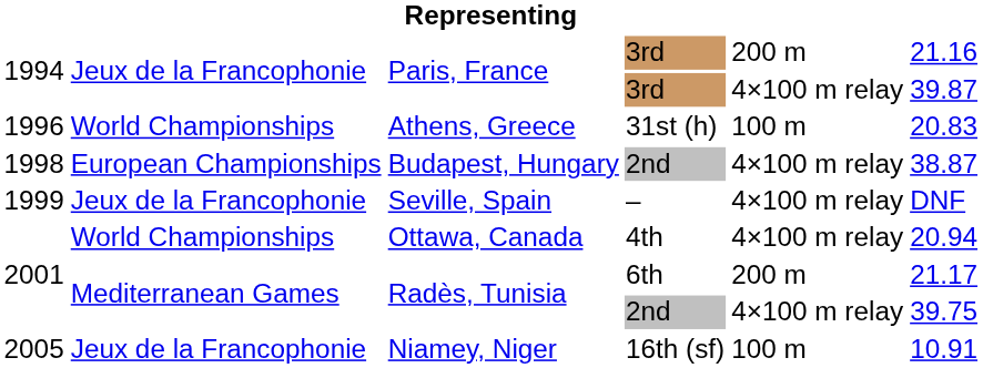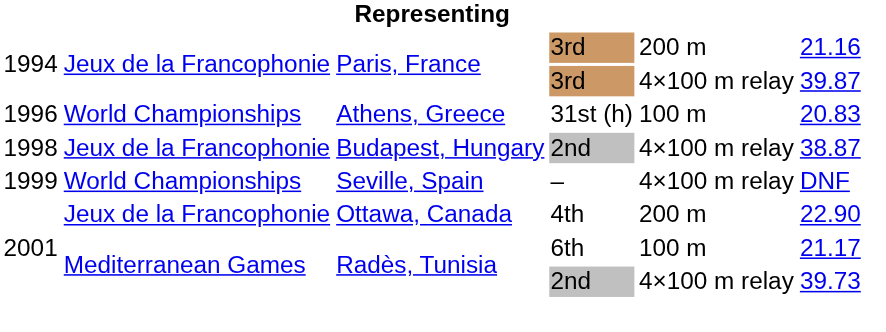Budapest, Hungary | column 2: European Championships -> Jeux de la Francophonie
Seville, Spain | column 2: Jeux de la Francophonie -> World Championships
Ottawa, Canada | column 2: World Championships -> Jeux de la Francophonie
Ottawa, Canada | column 5: 4×100 m relay -> 200 m
Ottawa, Canada | column 6: 20.94 -> 22.90
Radès, Tunisia / 6th | column 5: 200 m -> 100 m
Radès, Tunisia / 2nd | column 6: 39.75 -> 39.73
- row: 2005 | Jeux de la Francophonie | Niamey, Niger | 16th (sf) | 100 m | 10.91
